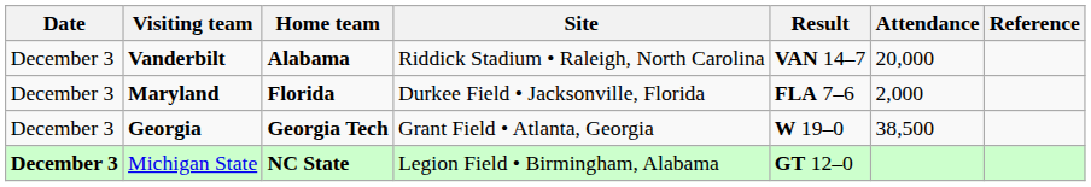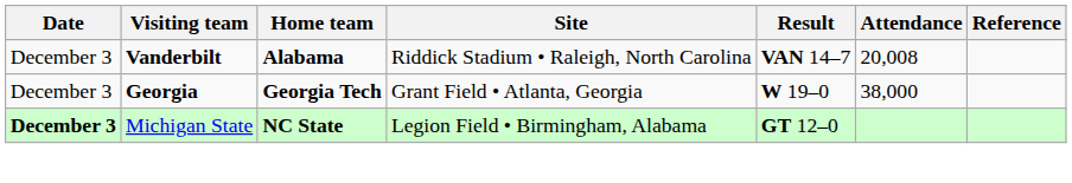Vanderbilt | Attendance: 20,000 -> 20,008
- row: December 3 | Maryland | Florida | Durkee Field • Jacksonville, Florida | FLA 7–6 | 2,000
Georgia | Attendance: 38,500 -> 38,000
